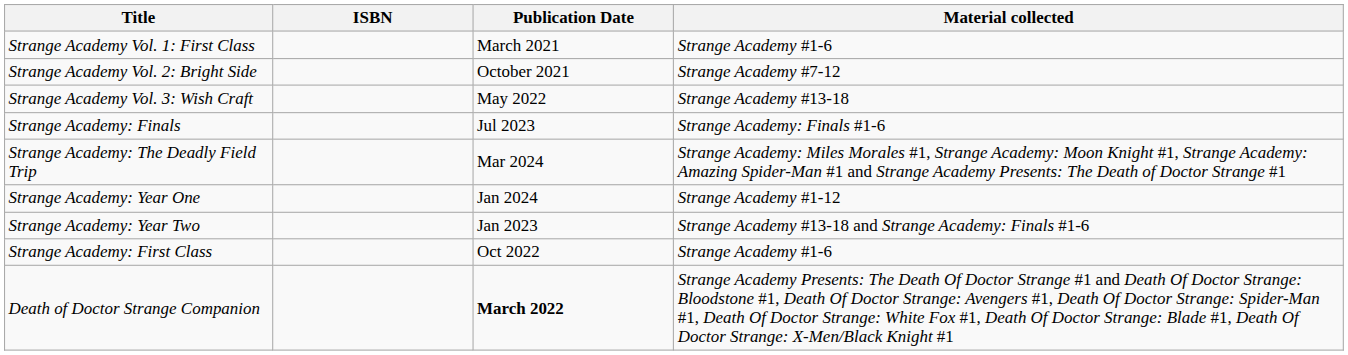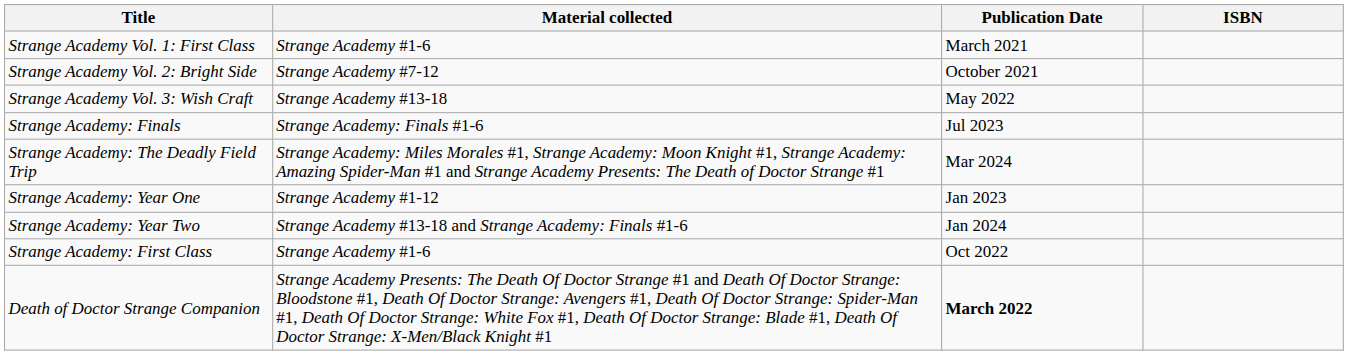columns swapped: Material collected <-> ISBN
Strange Academy: Year One | Publication Date: Jan 2024 -> Jan 2023
Strange Academy: Year Two | Publication Date: Jan 2023 -> Jan 2024
